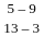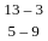rows swapped: 5 – 9 <-> 13 – 3
